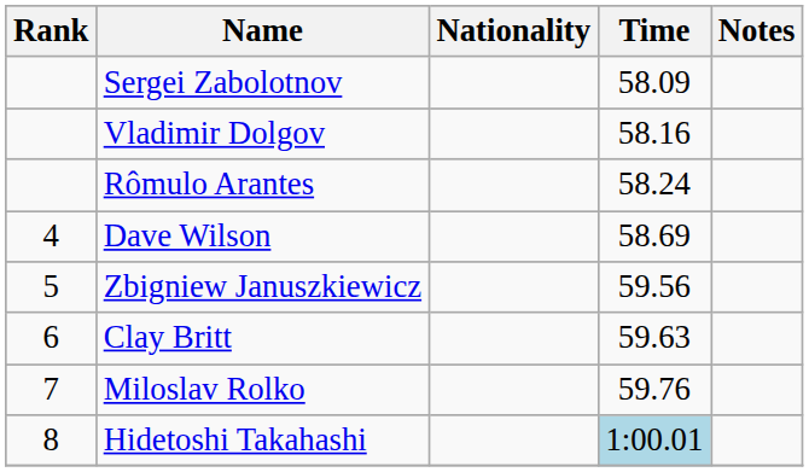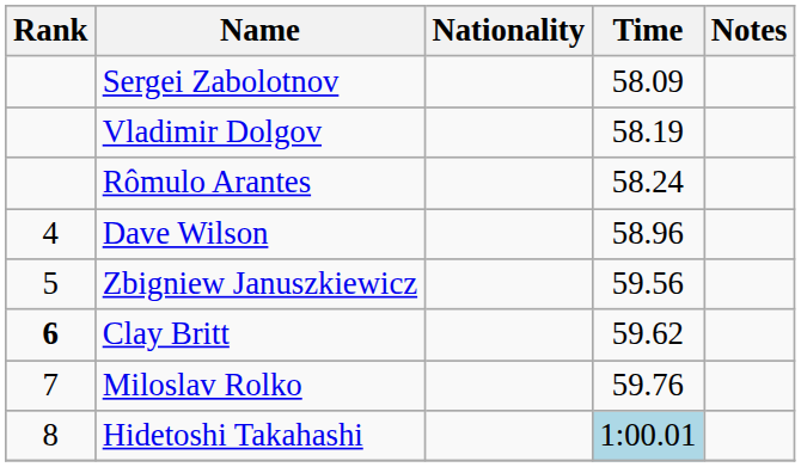Vladimir Dolgov | Time: 58.16 -> 58.19
Dave Wilson | Time: 58.69 -> 58.96
Clay Britt | Rank: normal -> bold
Clay Britt | Time: 59.63 -> 59.62
